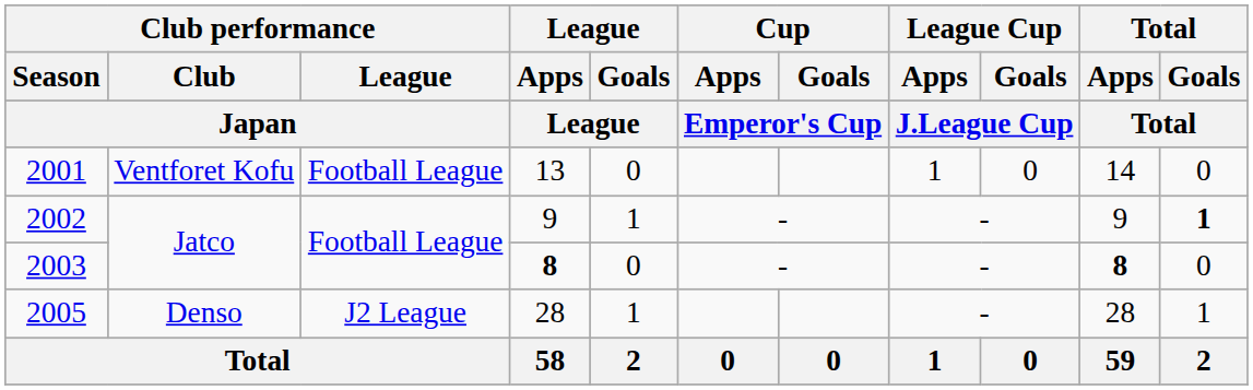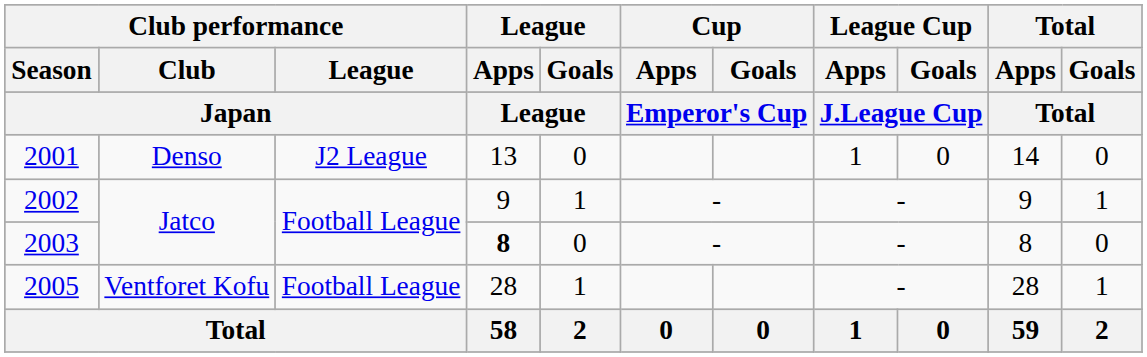2001 | Club performance / Club / Japan: Ventforet Kofu -> Denso
2001 | Club performance / League / Japan: Football League -> J2 League
2002 | Total / Goals / Total: bold -> normal
2003 | Total / Apps / Total: bold -> normal
2005 | Club performance / Club / Japan: Denso -> Ventforet Kofu
2005 | Club performance / League / Japan: J2 League -> Football League
